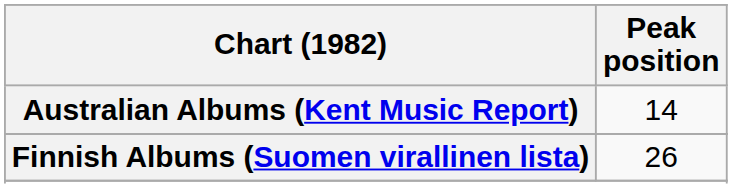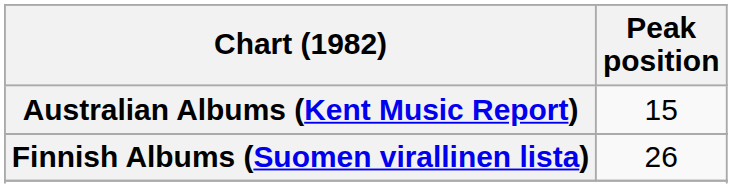Australian Albums (Kent Music Report) | Peak position: 14 -> 15
